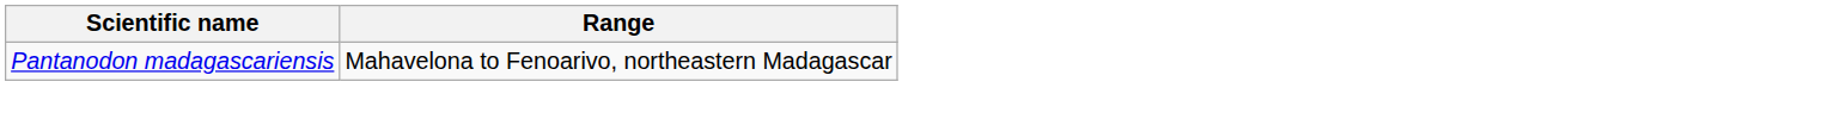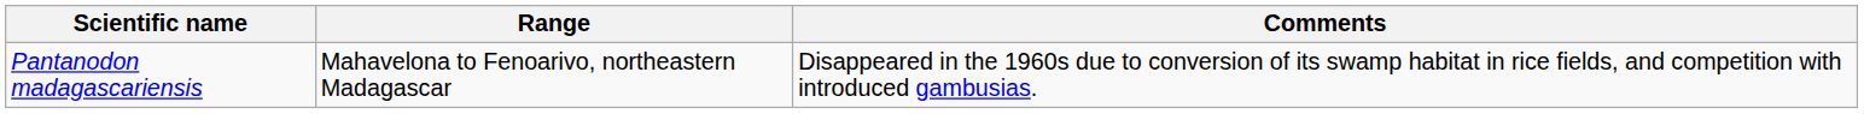+ column: Comments | Disappeared in the 1960s due to conversion of its swamp habitat in rice fields, and competition with introduced gambusias.
